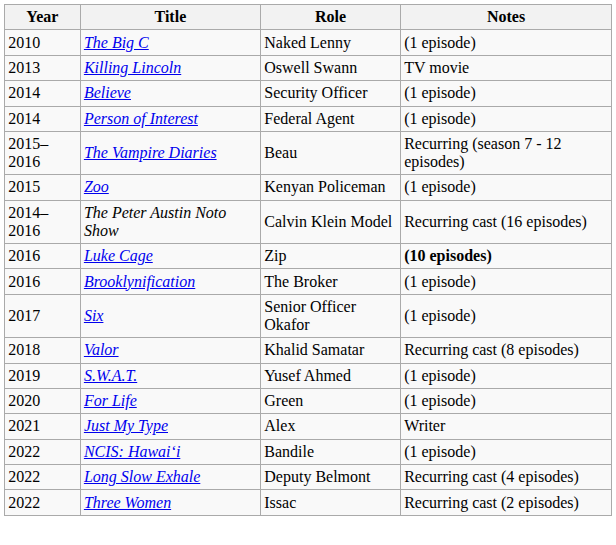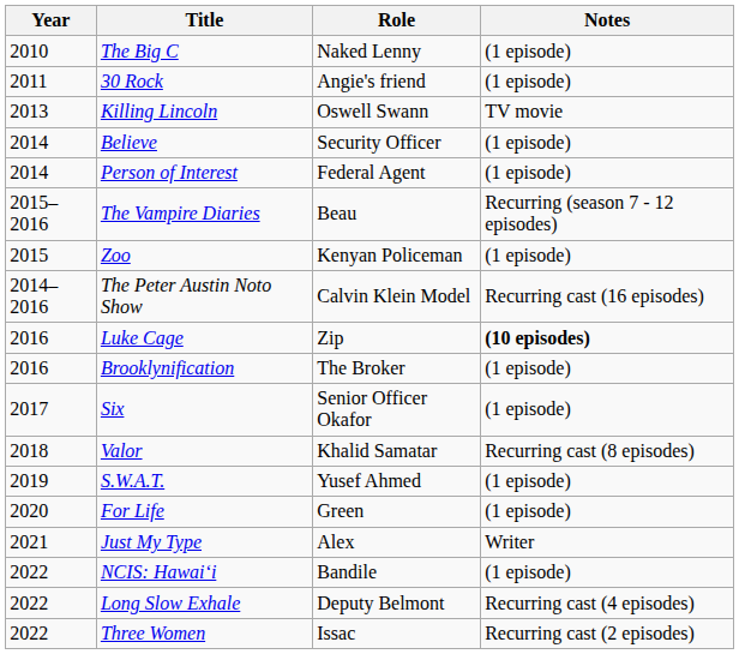+ row: 2011 | 30 Rock | Angie's friend | (1 episode)
